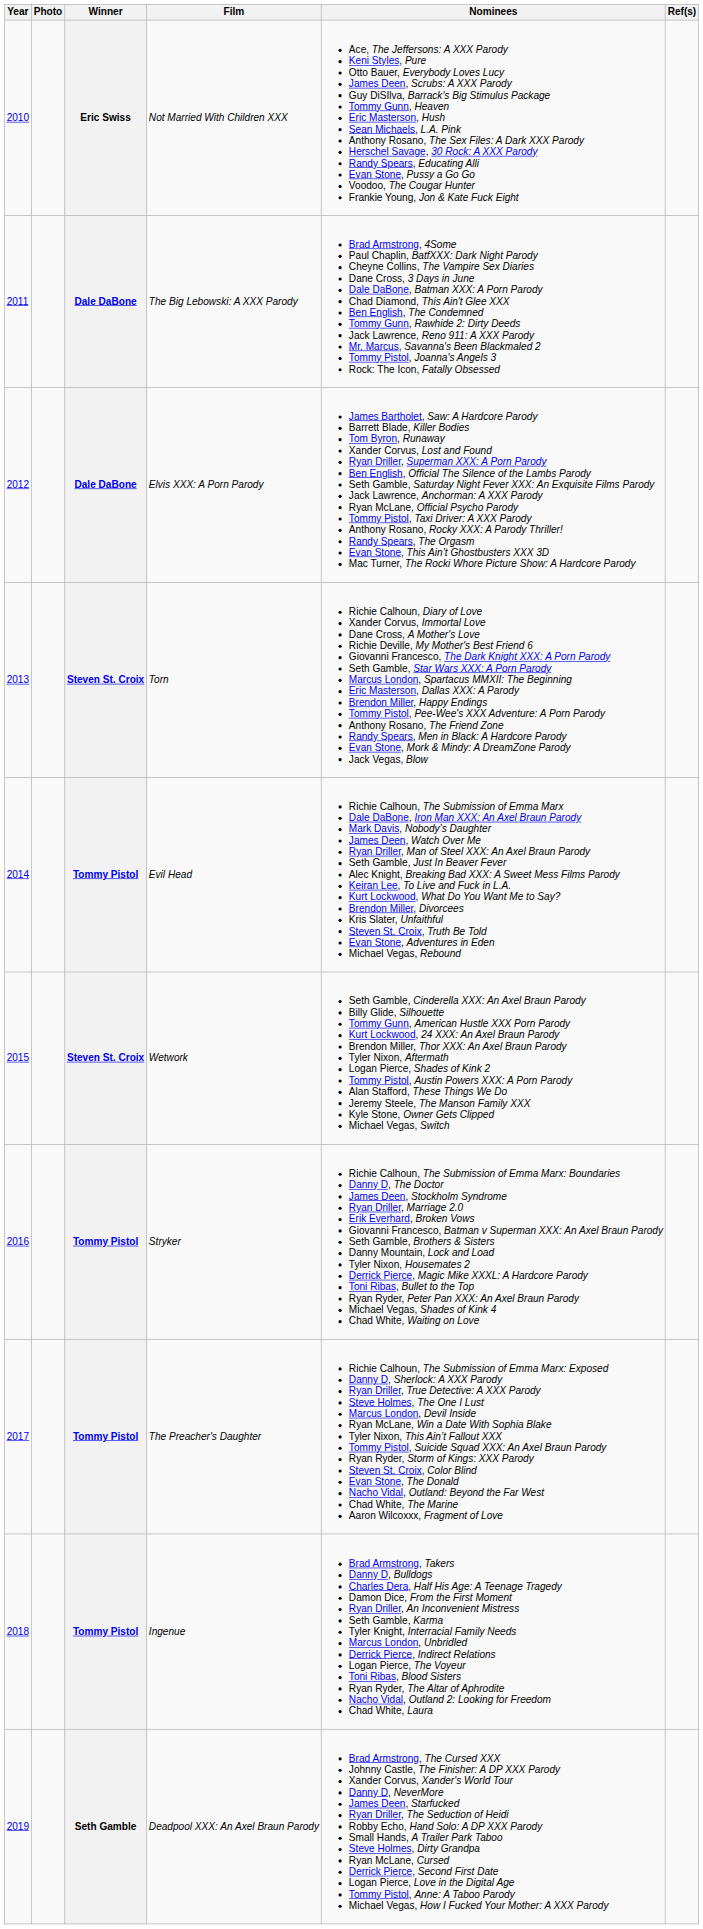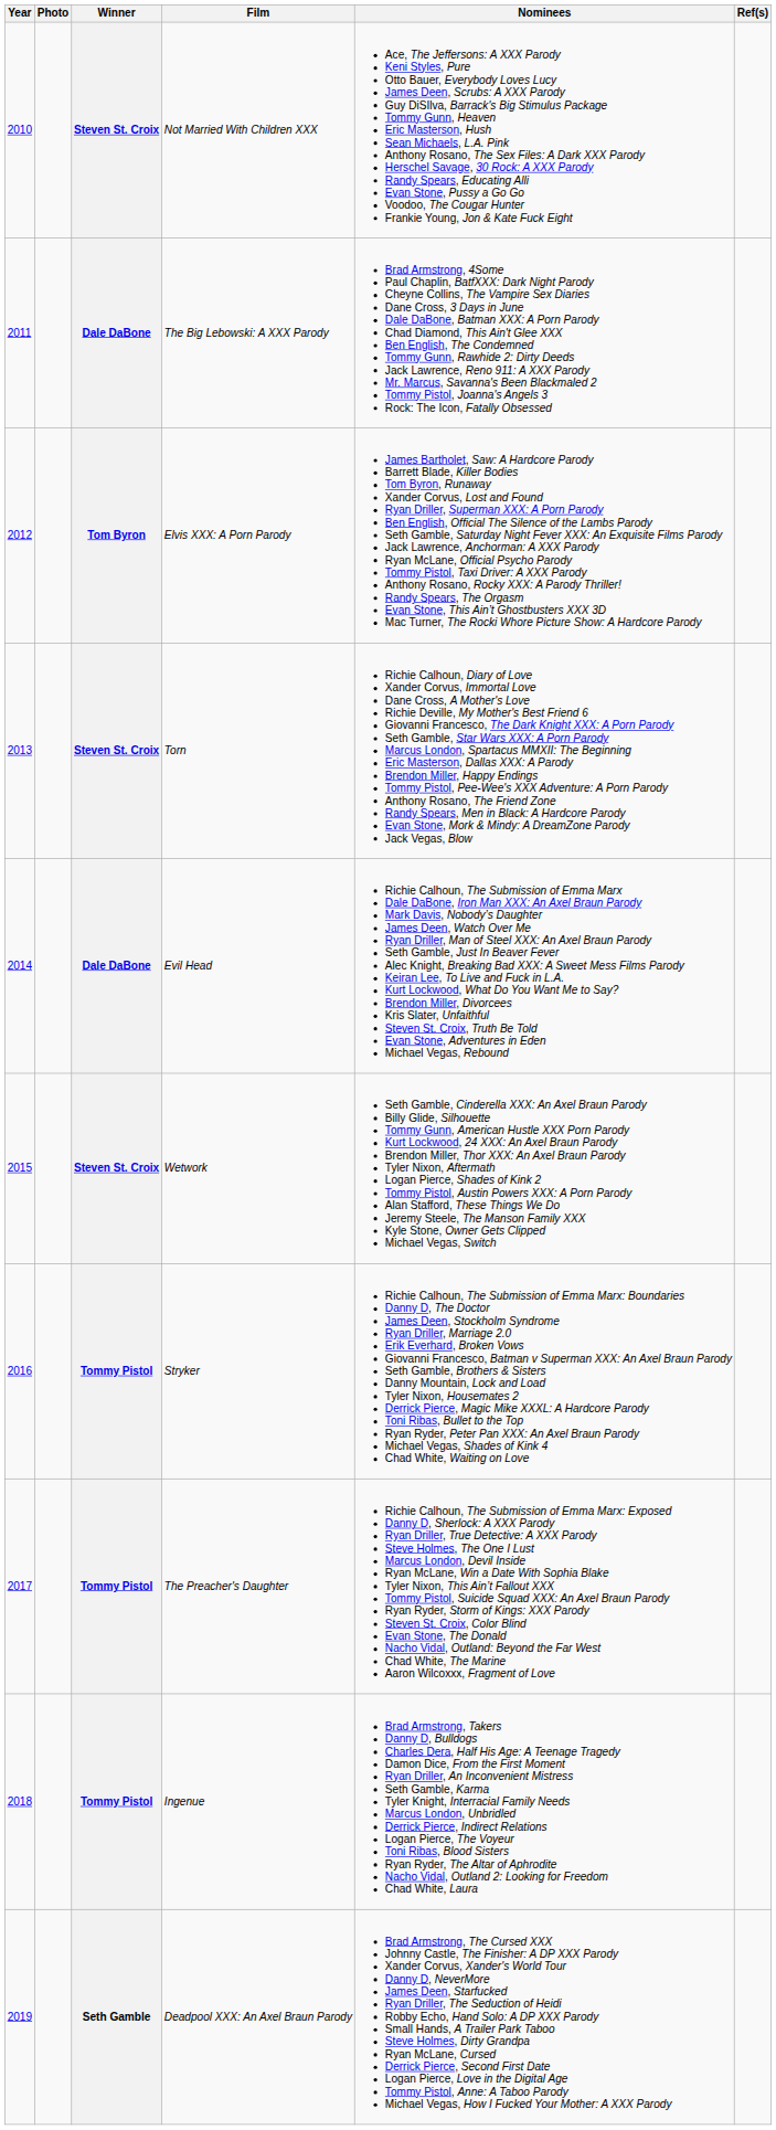Not Married With Children XXX | Winner: Eric Swiss -> Steven St. Croix
Elvis XXX: A Porn Parody | Winner: Dale DaBone -> Tom Byron
Evil Head | Winner: Tommy Pistol -> Dale DaBone
